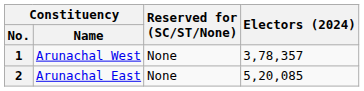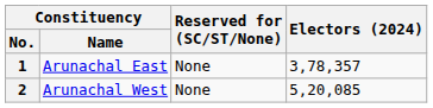1 | Constituency / Name: Arunachal West -> Arunachal East
2 | Constituency / Name: Arunachal East -> Arunachal West
